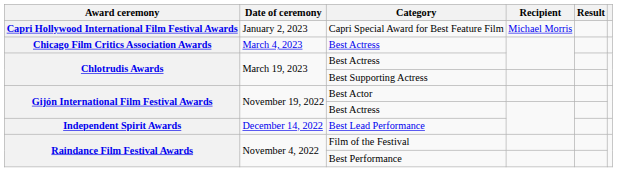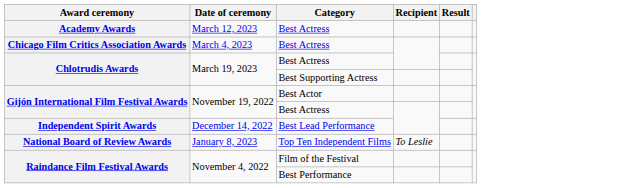+ row: Academy Awards | March 12, 2023 | Best Actress
- row: Capri Hollywood International Film Festival Awards | January 2, 2023 | Capri Special Award for Best Feature Film | Michael Morris
+ row: National Board of Review Awards | January 8, 2023 | Top Ten Independent Films | To Leslie
